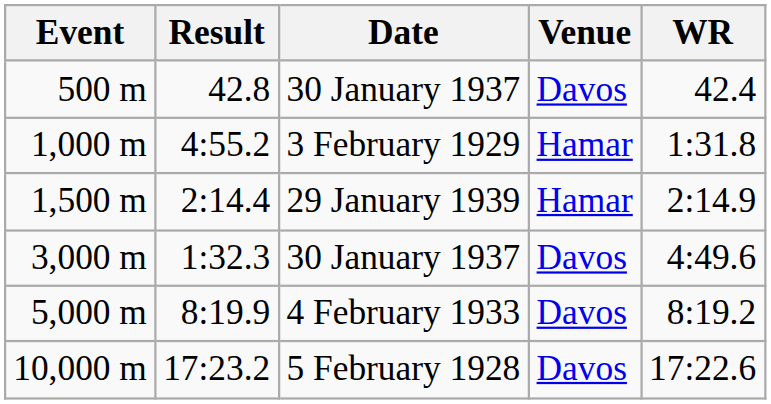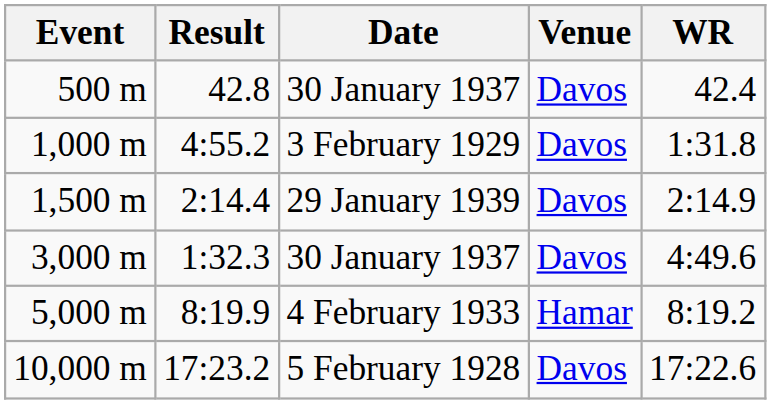1,000 m | Venue: Hamar -> Davos
1,500 m | Venue: Hamar -> Davos
5,000 m | Venue: Davos -> Hamar
